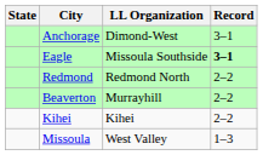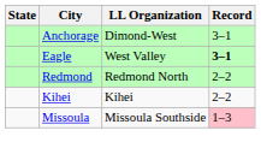Eagle | LL Organization: Missoula Southside -> West Valley
- row: Beaverton | Murrayhill | 2–2
Missoula | LL Organization: West Valley -> Missoula Southside
Missoula | Record: no background -> pink background
